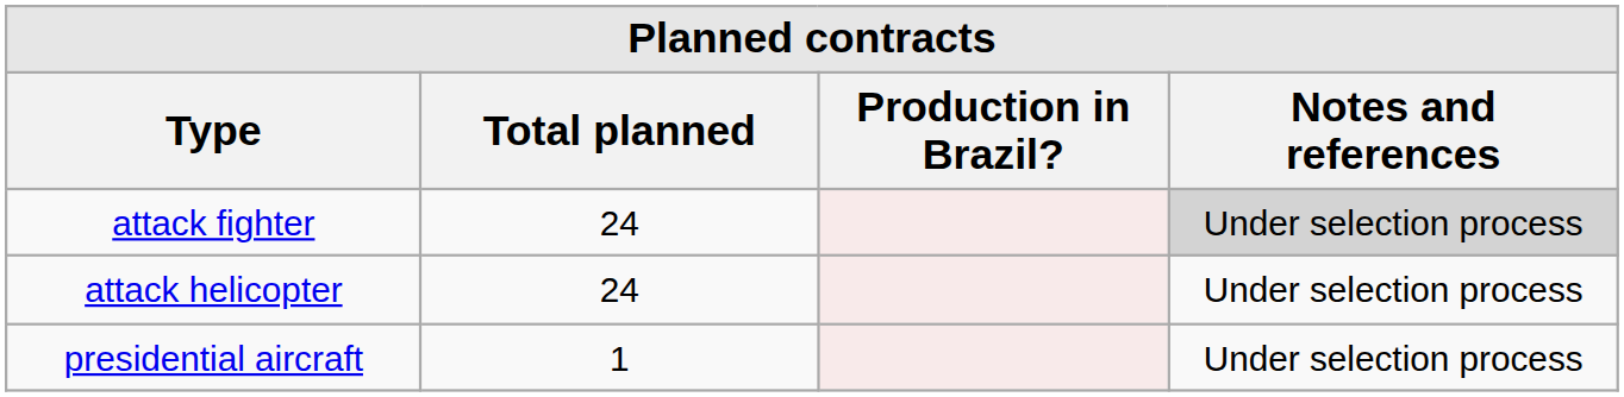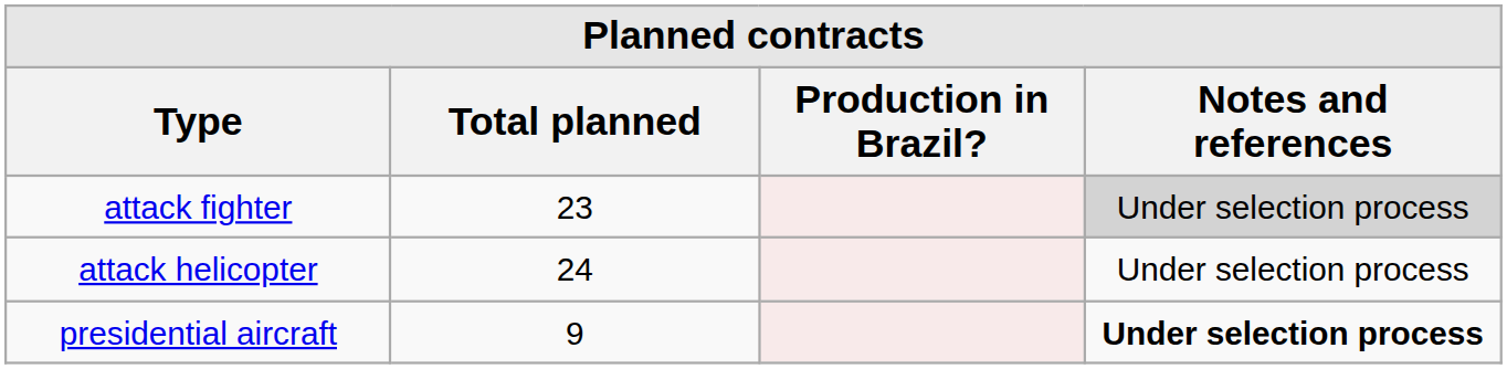attack fighter | Total planned: 24 -> 23
presidential aircraft | Total planned: 1 -> 9
presidential aircraft | Notes and references: normal -> bold
